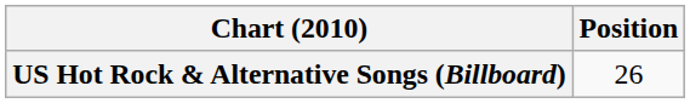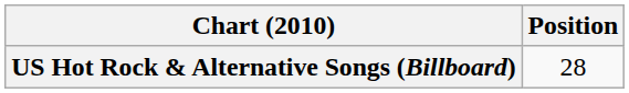US Hot Rock & Alternative Songs (Billboard) | Position: 26 -> 28
